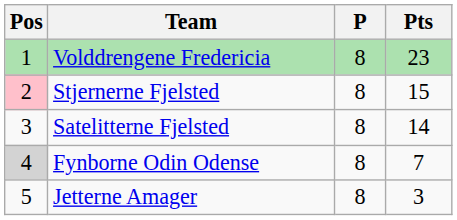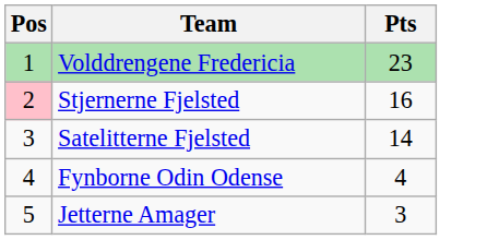- column: P | 8 | 8 | 8 | 8 | 8
Stjernerne Fjelsted | Pts: 15 -> 16
Fynborne Odin Odense | Pos: lightgrey background -> no background
Fynborne Odin Odense | Pts: 7 -> 4
